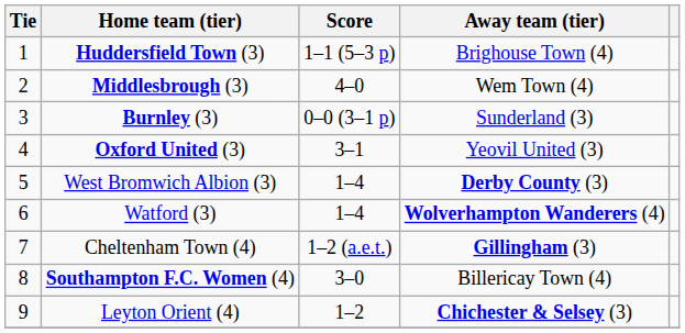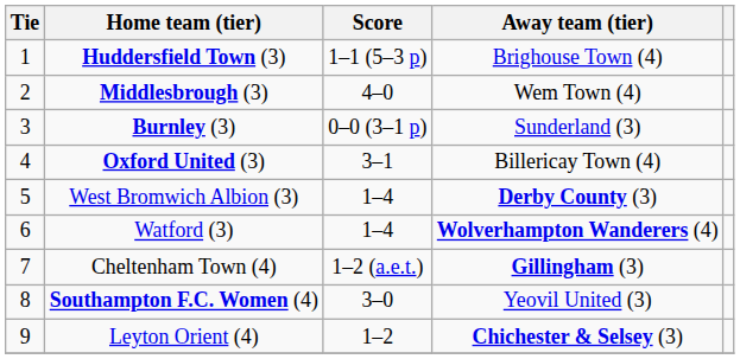Oxford United (3) | Away team (tier): Yeovil United (3) -> Billericay Town (4)
Southampton F.C. Women (4) | Away team (tier): Billericay Town (4) -> Yeovil United (3)
